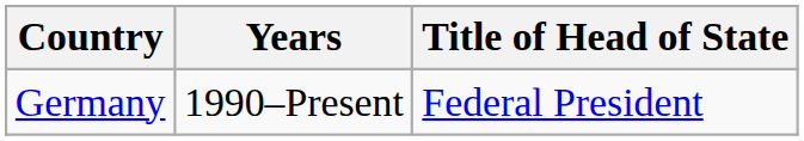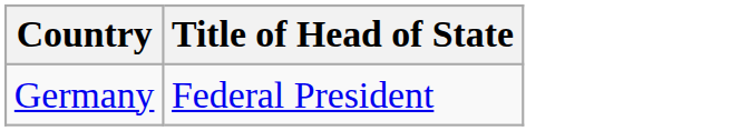- column: Years | 1990–Present
